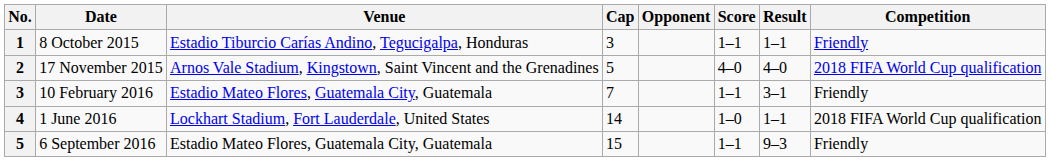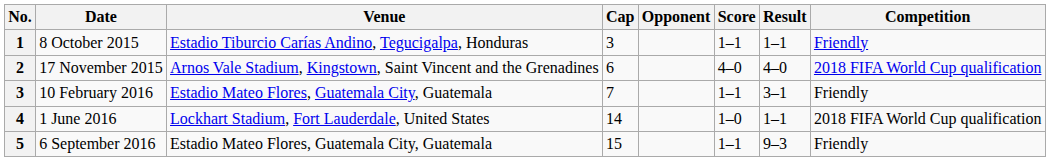17 November 2015 | Cap: 5 -> 6
